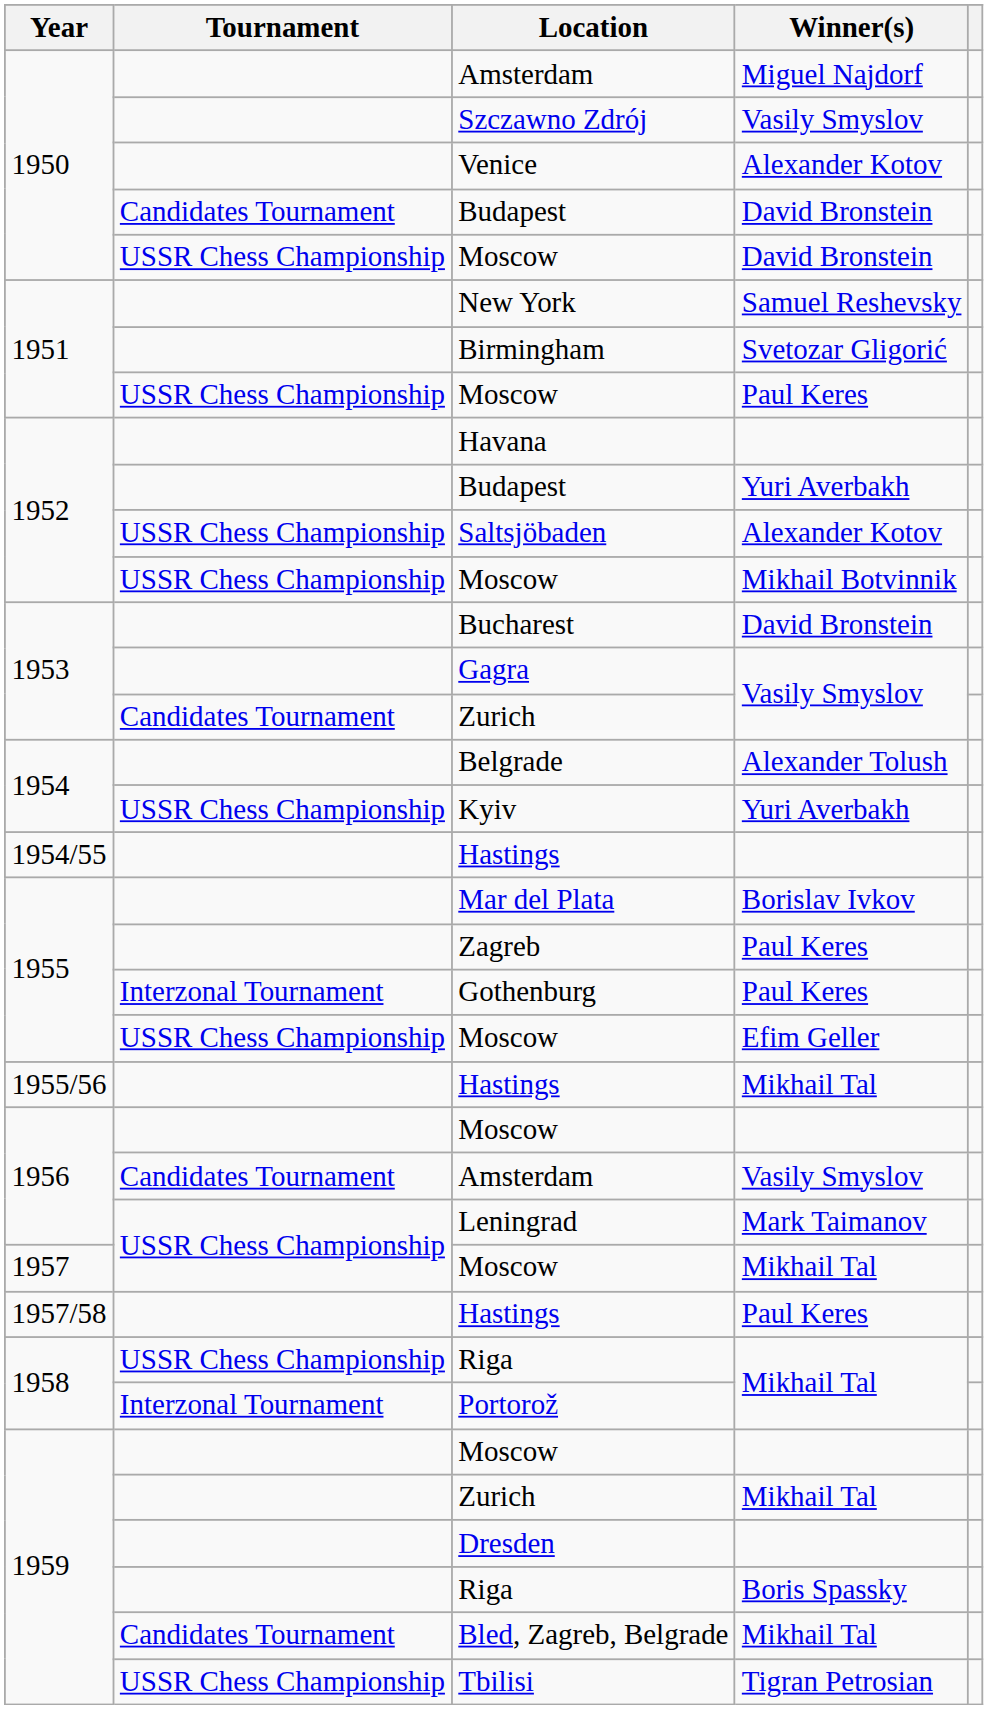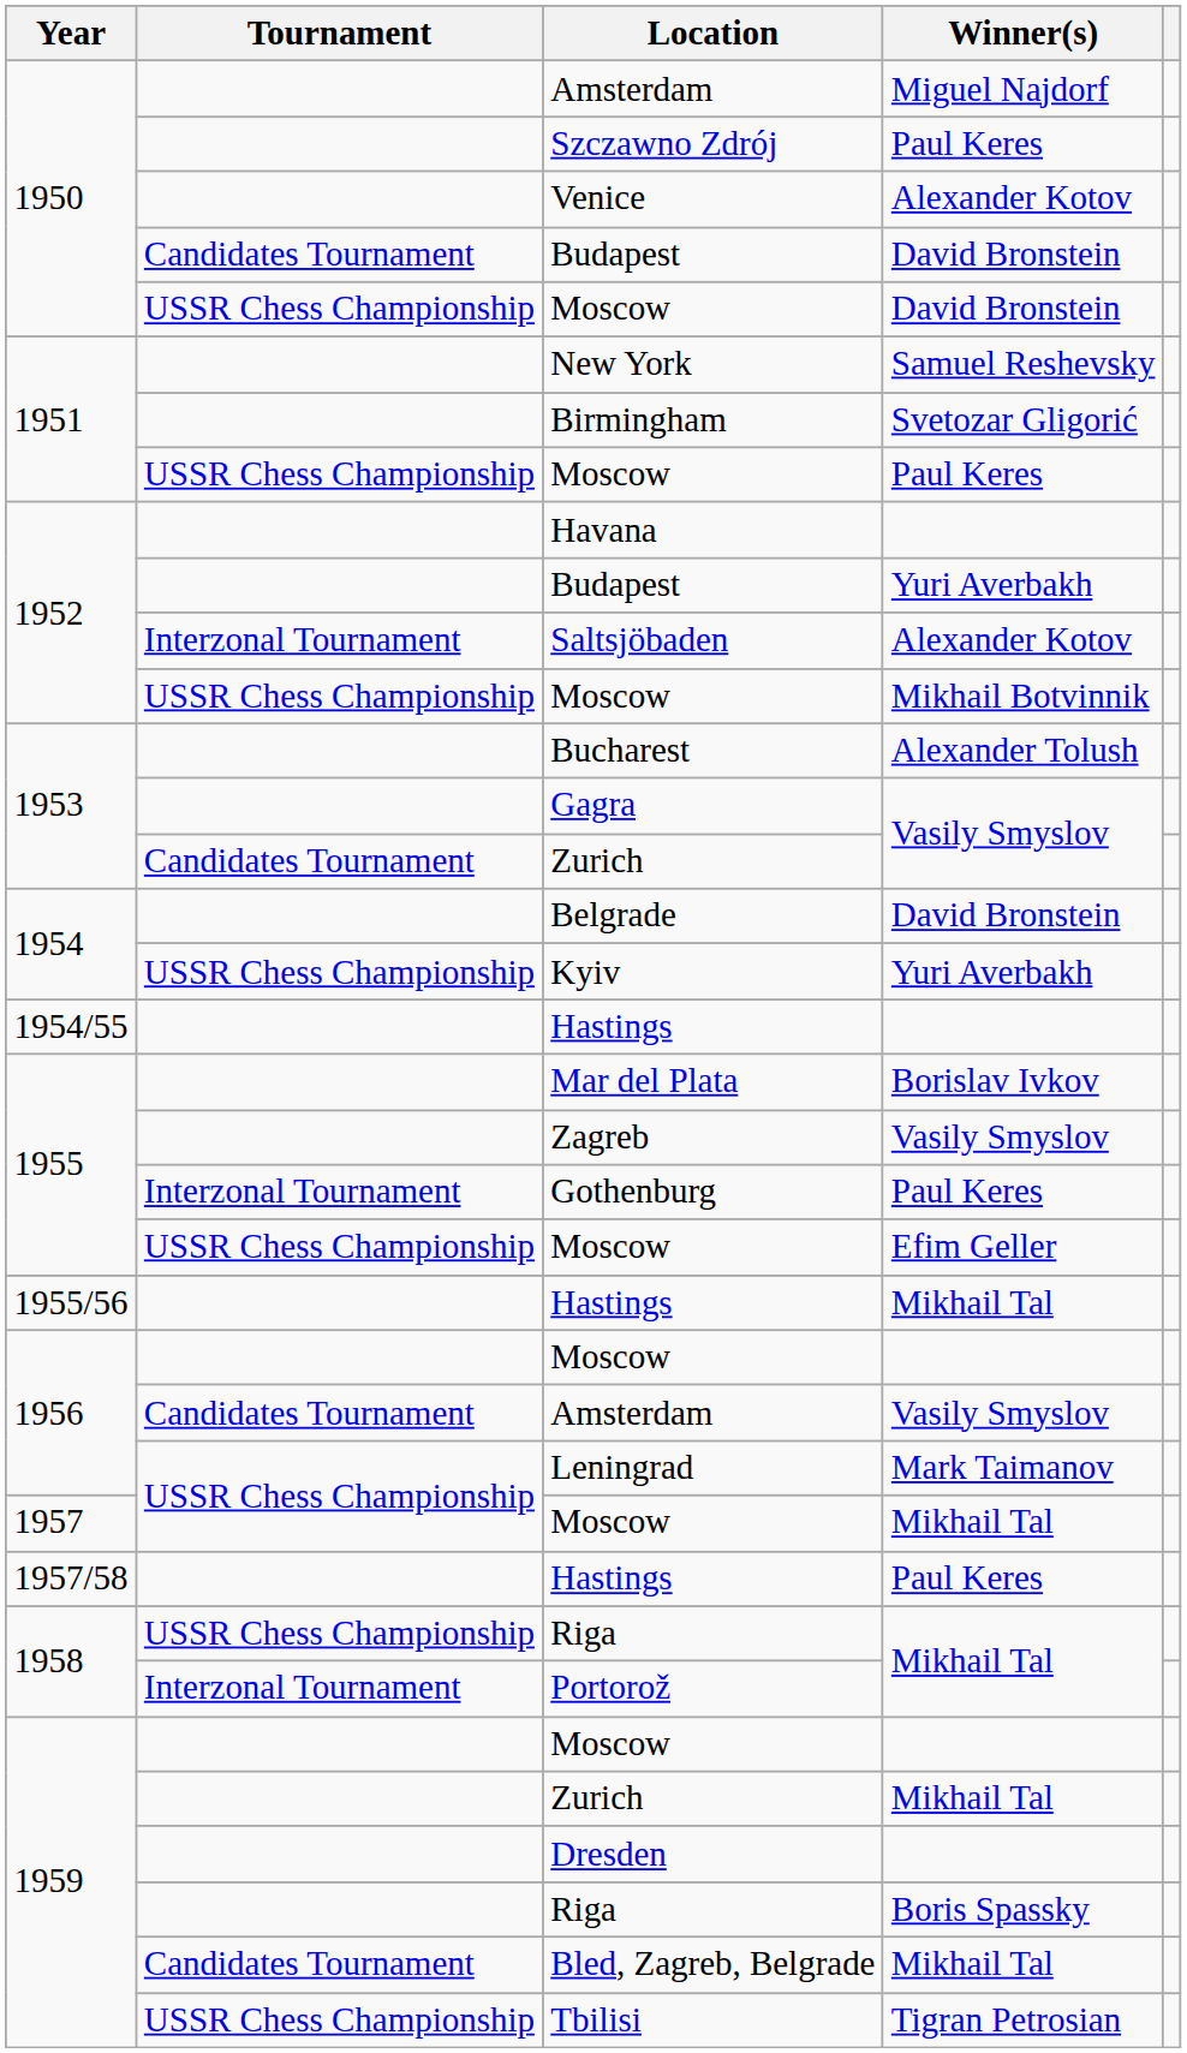Szczawno Zdrój | Winner(s): Vasily Smyslov -> Paul Keres
Saltsjöbaden | Tournament: USSR Chess Championship -> Interzonal Tournament
Bucharest | Winner(s): David Bronstein -> Alexander Tolush
Belgrade | Winner(s): Alexander Tolush -> David Bronstein
Zagreb | Winner(s): Paul Keres -> Vasily Smyslov
